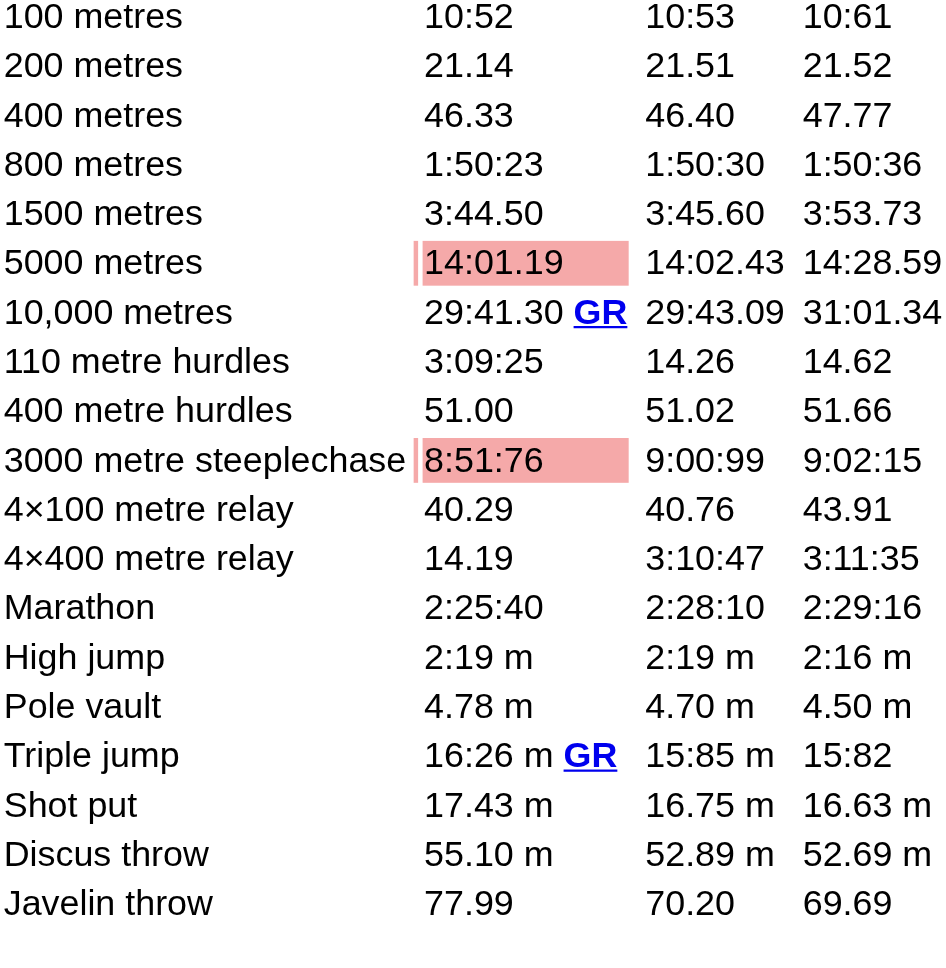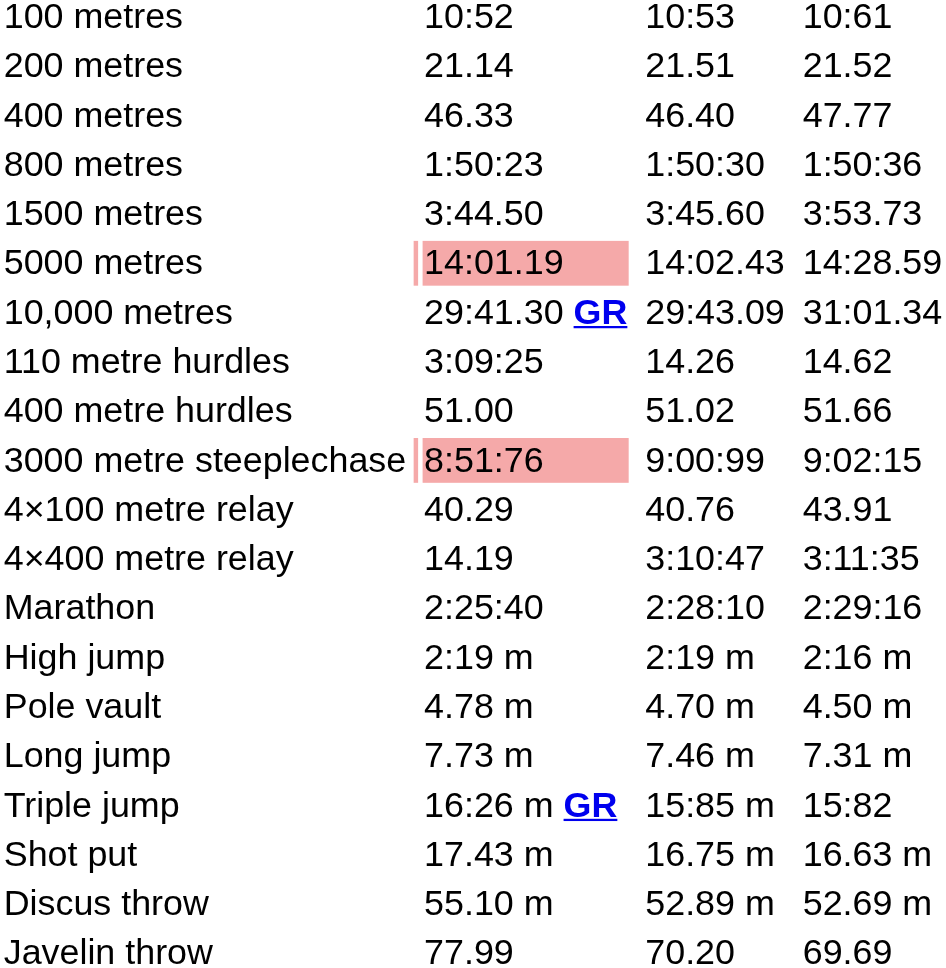+ row: Long jump | 7.73 m | 7.46 m | 7.31 m
